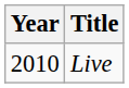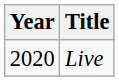Live | Year: 2010 -> 2020
